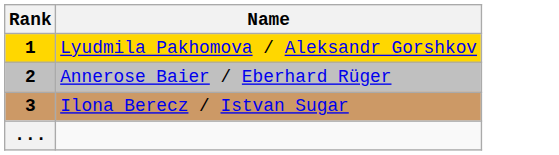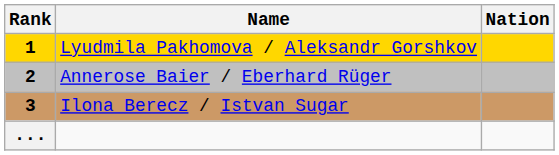+ column: Nation
